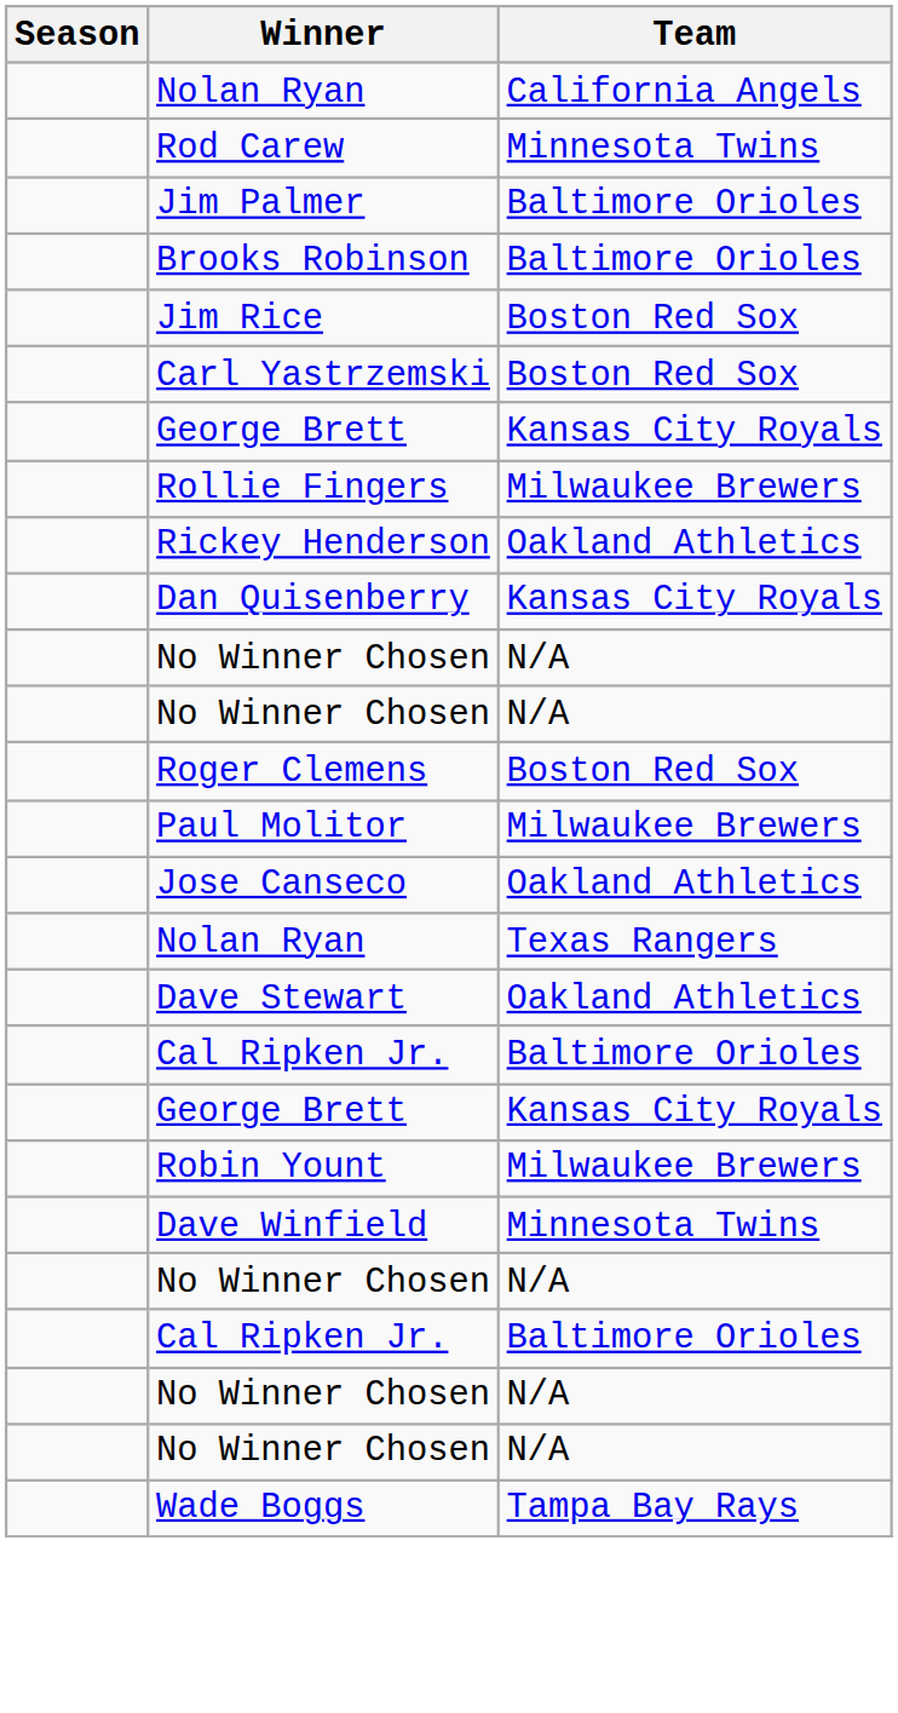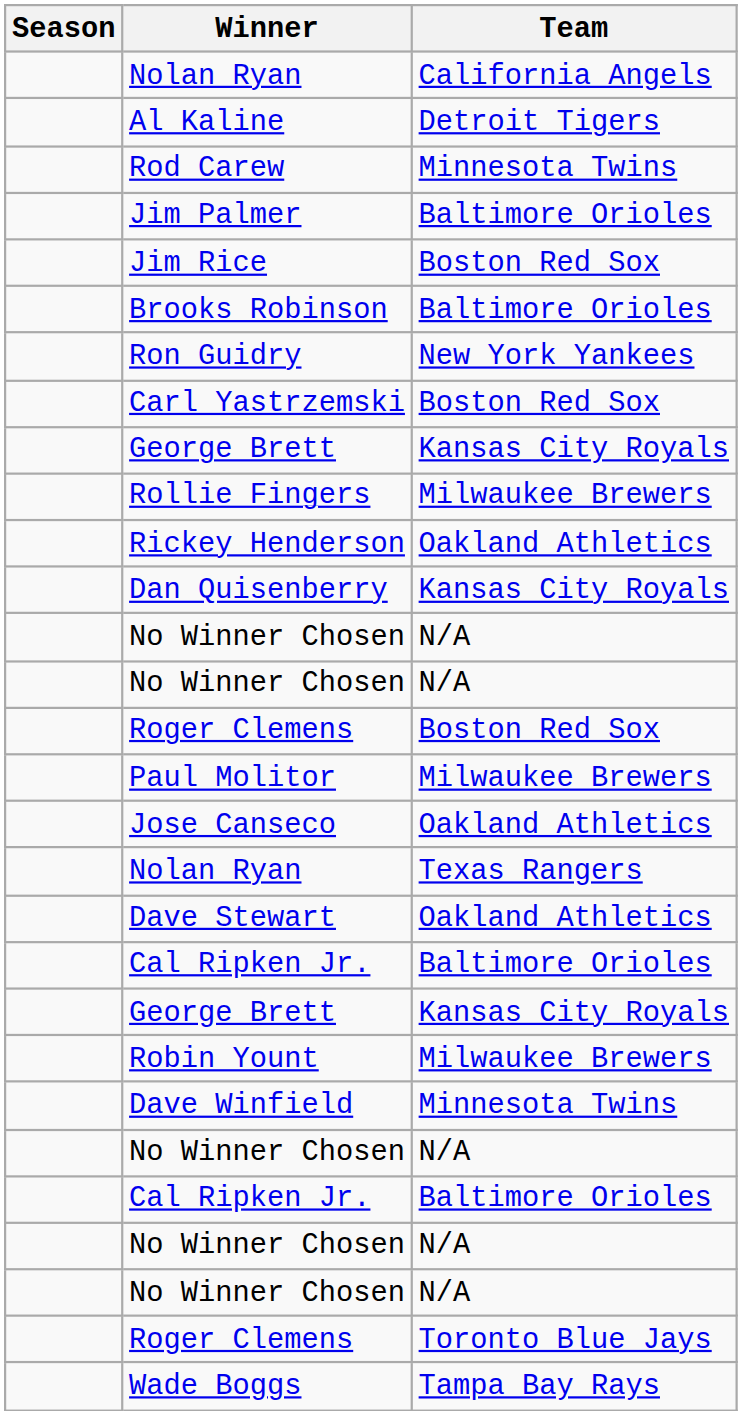+ row: Al Kaline | Detroit Tigers
rows swapped: Brooks Robinson <-> Jim Rice
+ row: Ron Guidry | New York Yankees
+ row: Roger Clemens | Toronto Blue Jays
